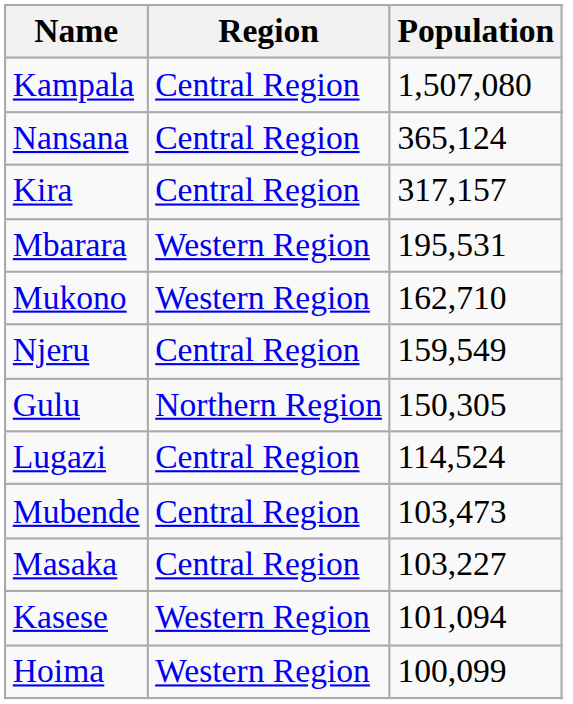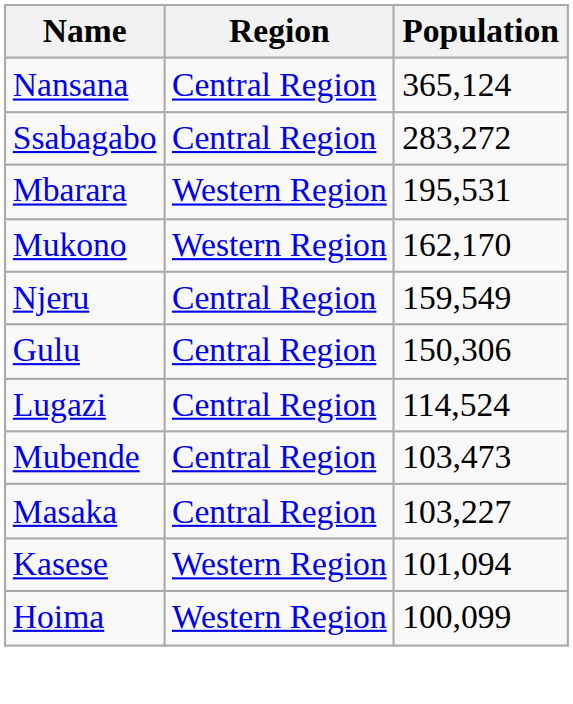- row: Kampala | Central Region | 1,507,080
- row: Kira | Central Region | 317,157
+ row: Ssabagabo | Central Region | 283,272
Mukono | Population: 162,710 -> 162,170
Gulu | Region: Northern Region -> Central Region
Gulu | Population: 150,305 -> 150,306
